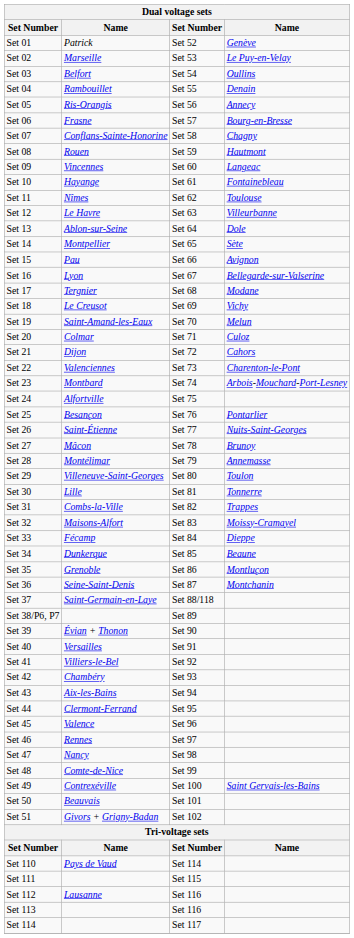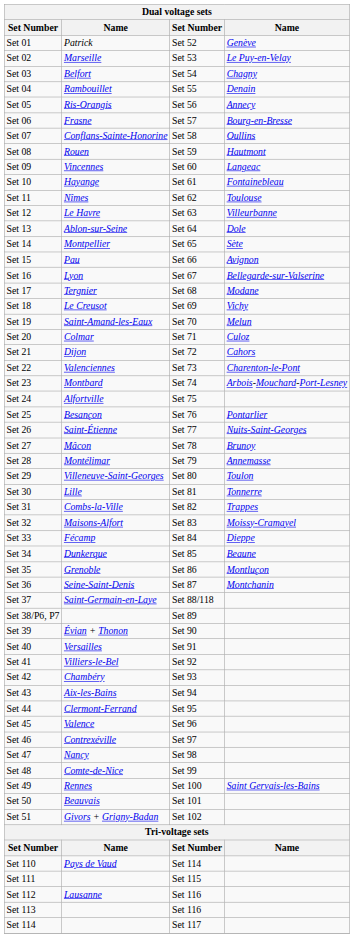Set 03 | column 4: Oullins -> Chagny
Set 07 | column 4: Chagny -> Oullins
Set 46 | column 2: Rennes -> Contrexéville
Set 49 | column 2: Contrexéville -> Rennes
